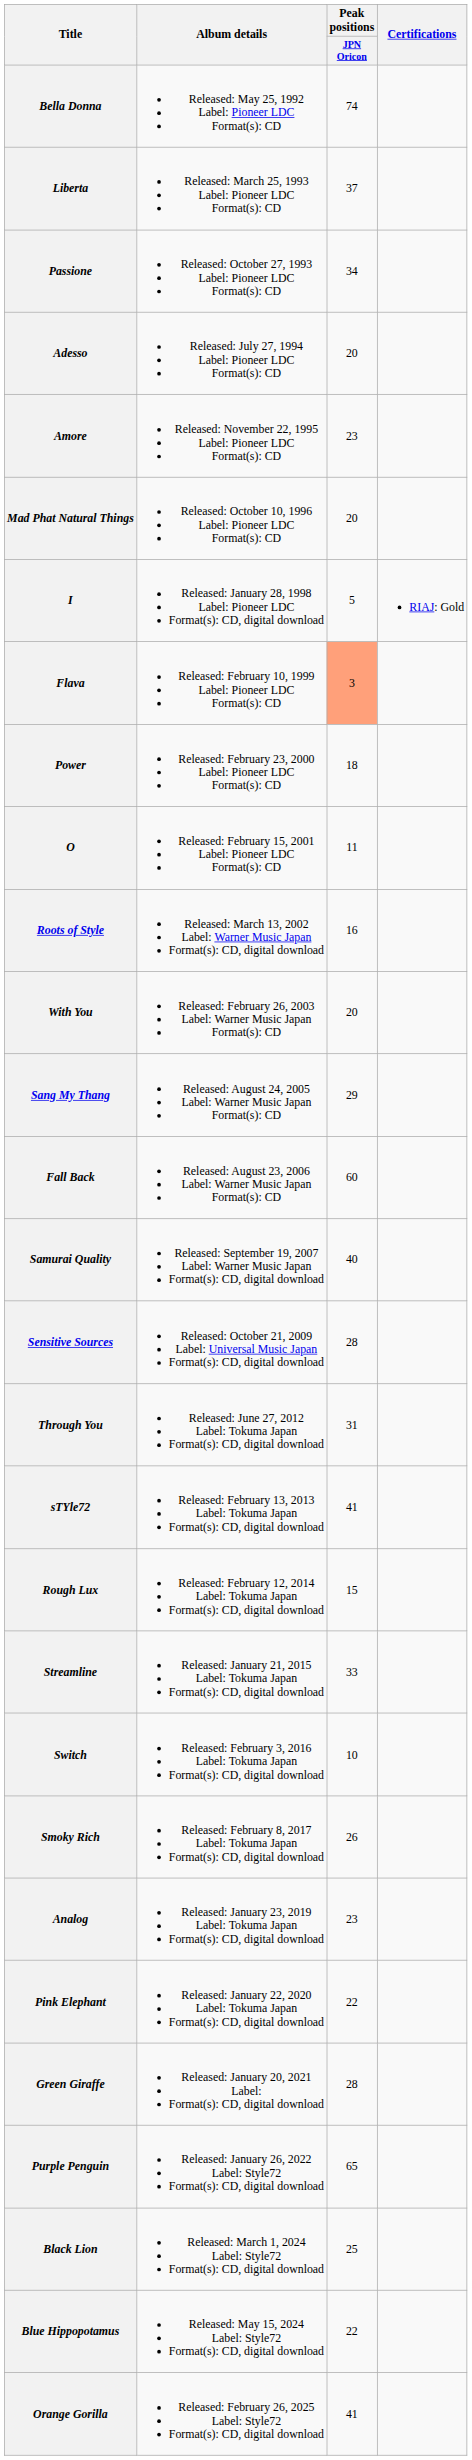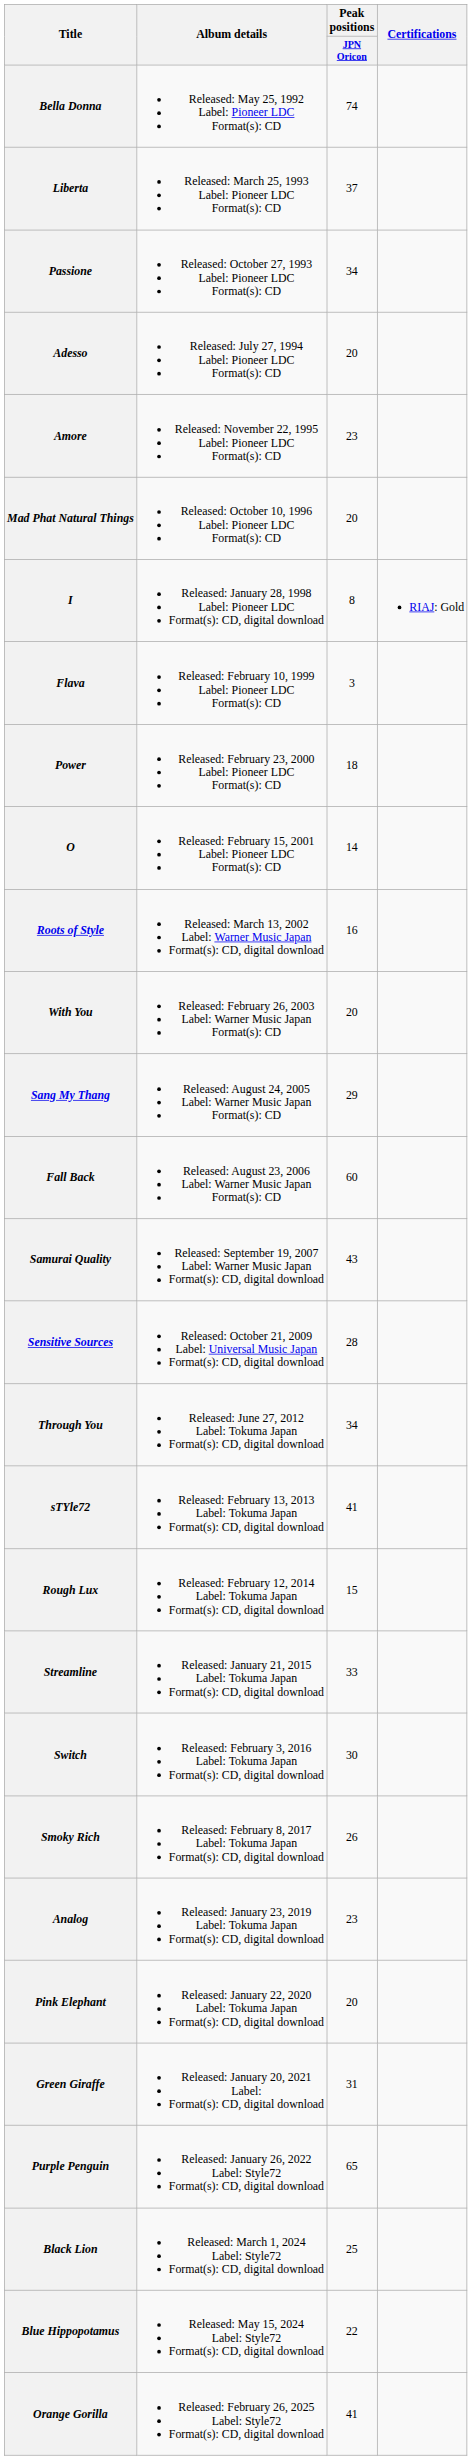I | Peak positions / JPN Oricon: 5 -> 8
Flava | Peak positions / JPN Oricon: lightsalmon background -> no background
O | Peak positions / JPN Oricon: 11 -> 14
Samurai Quality | Peak positions / JPN Oricon: 40 -> 43
Through You | Peak positions / JPN Oricon: 31 -> 34
Switch | Peak positions / JPN Oricon: 10 -> 30
Pink Elephant | Peak positions / JPN Oricon: 22 -> 20
Green Giraffe | Peak positions / JPN Oricon: 28 -> 31
